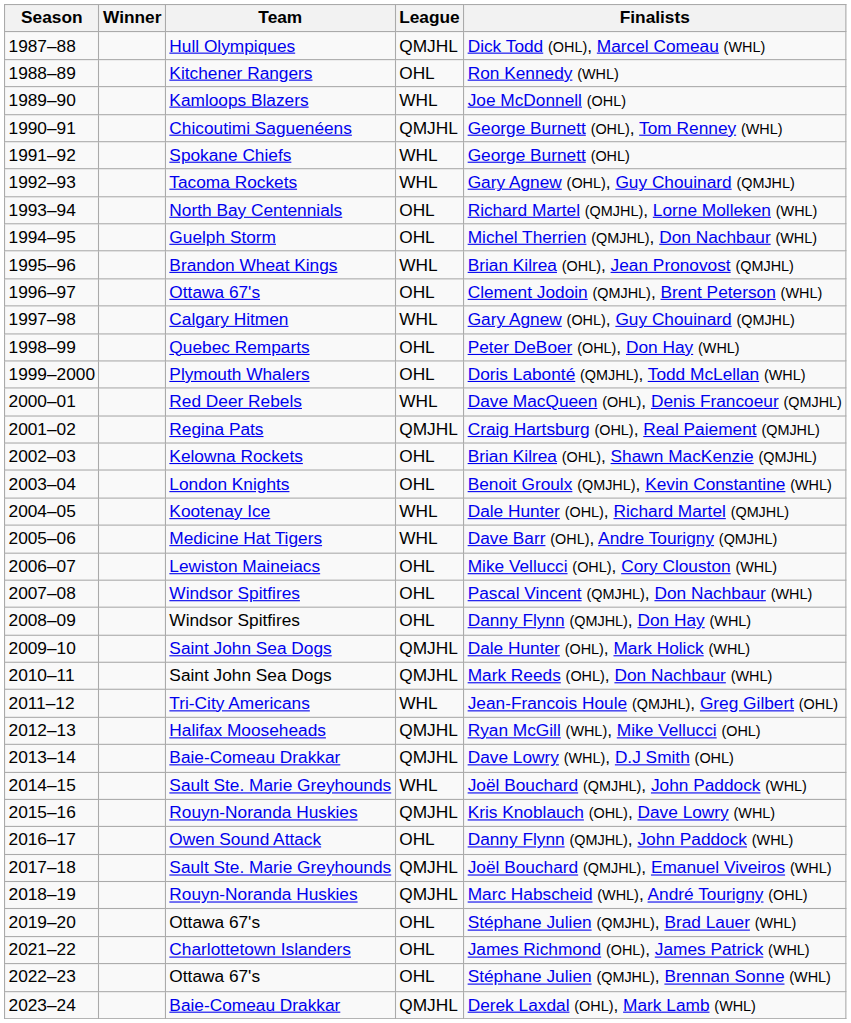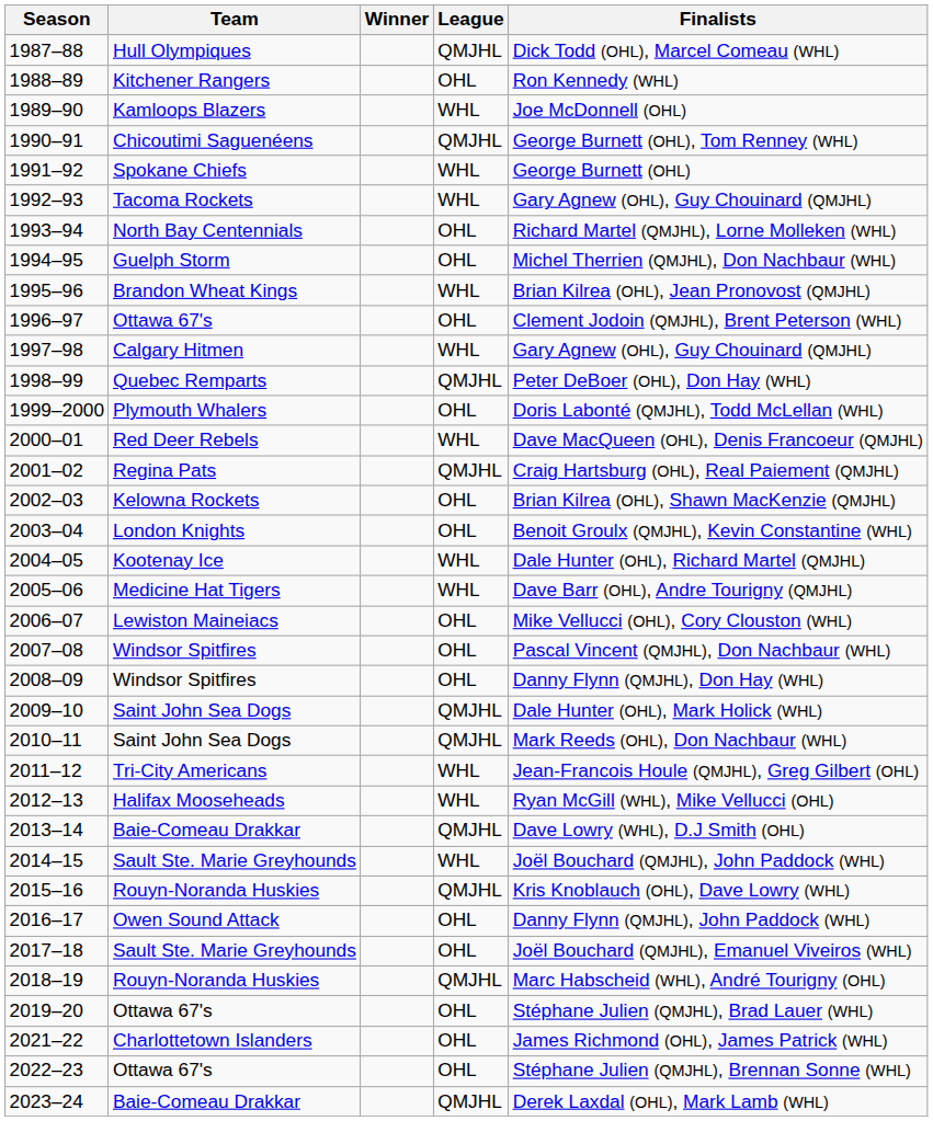columns swapped: Winner <-> Team
1998–99 | League: OHL -> QMJHL
2012–13 | League: QMJHL -> WHL
2017–18 | League: QMJHL -> OHL
